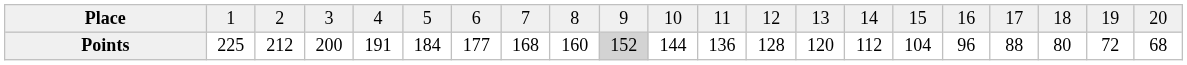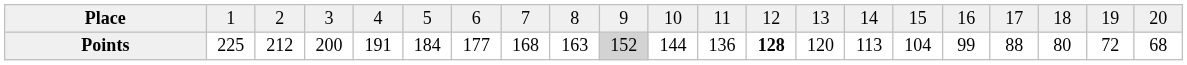Points | column 9: 160 -> 163
Points | column 13: normal -> bold
Points | column 15: 112 -> 113
Points | column 17: 96 -> 99
